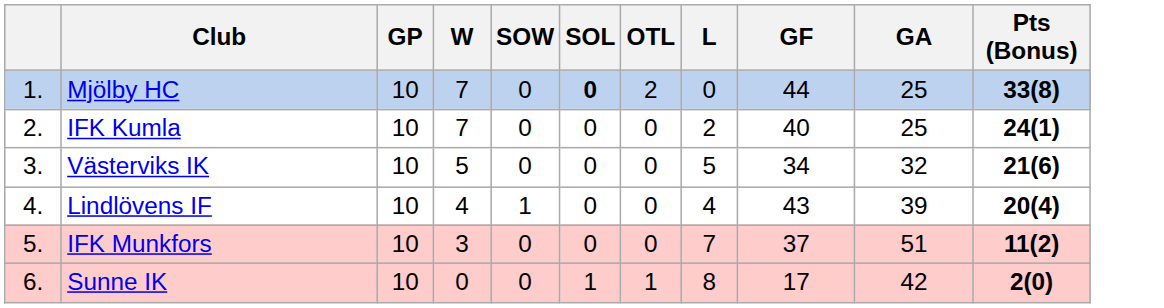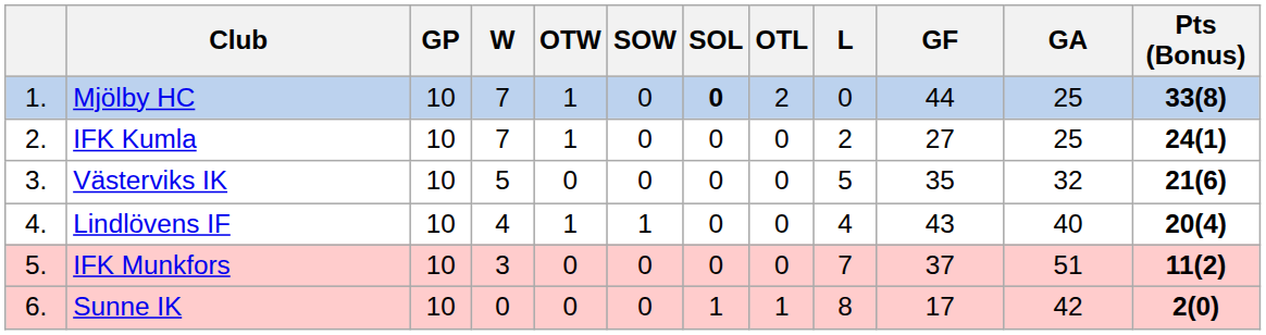+ column: OTW | 1 | 1 | 0 | 1 | 0 | 0
IFK Kumla | GF: 40 -> 27
Västerviks IK | GF: 34 -> 35
Lindlövens IF | GA: 39 -> 40
